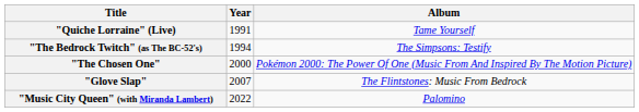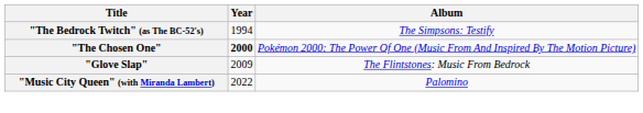- row: "Quiche Lorraine" (Live) | 1991 | Tame Yourself
"The Chosen One" | Year: normal -> bold
"Glove Slap" | Year: 2007 -> 2009
